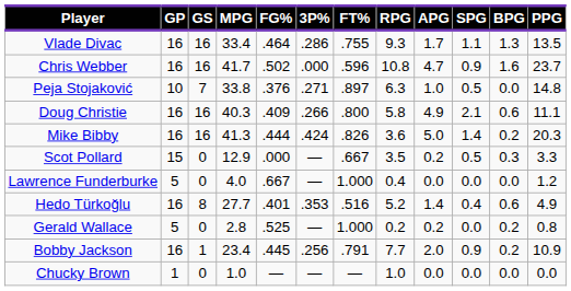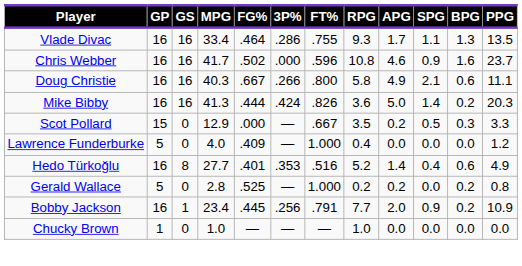Chris Webber | APG: 4.7 -> 4.6
- row: Peja Stojaković | 10 | 7 | 33.8 | .376 | .271 | .897 | 6.3 | 1.0 | 0.5 | 0.0 | 14.8
Doug Christie | FG%: .409 -> .667
Lawrence Funderburke | FG%: .667 -> .409
